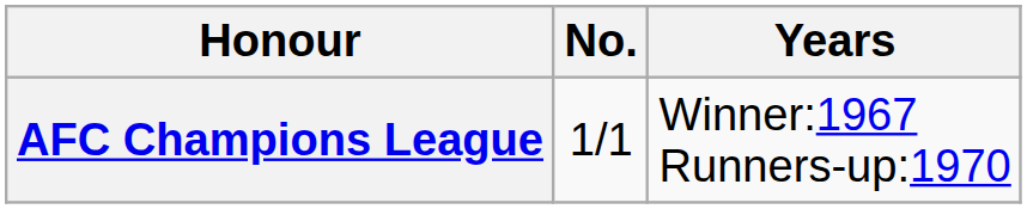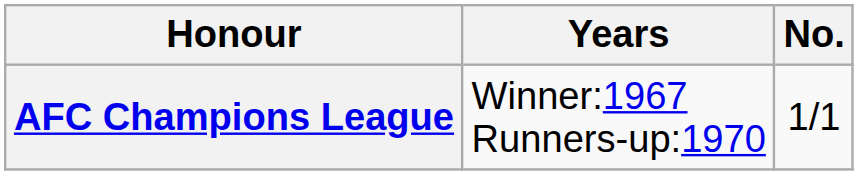columns swapped: No. <-> Years
